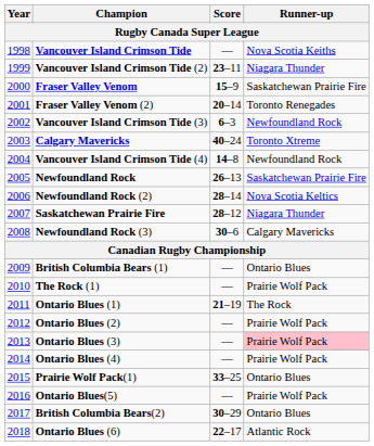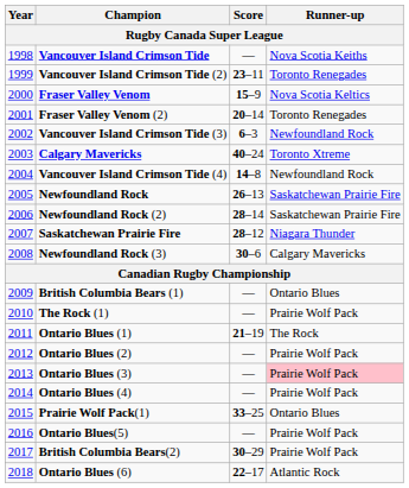Vancouver Island Crimson Tide (2) | Runner-up: Niagara Thunder -> Toronto Renegades
Fraser Valley Venom | Runner-up: Saskatchewan Prairie Fire -> Nova Scotia Keltics
Newfoundland Rock (2) | Runner-up: Nova Scotia Keltics -> Saskatchewan Prairie Fire
British Columbia Bears(2) | Runner-up: Ontario Blues -> Prairie Wolf Pack
